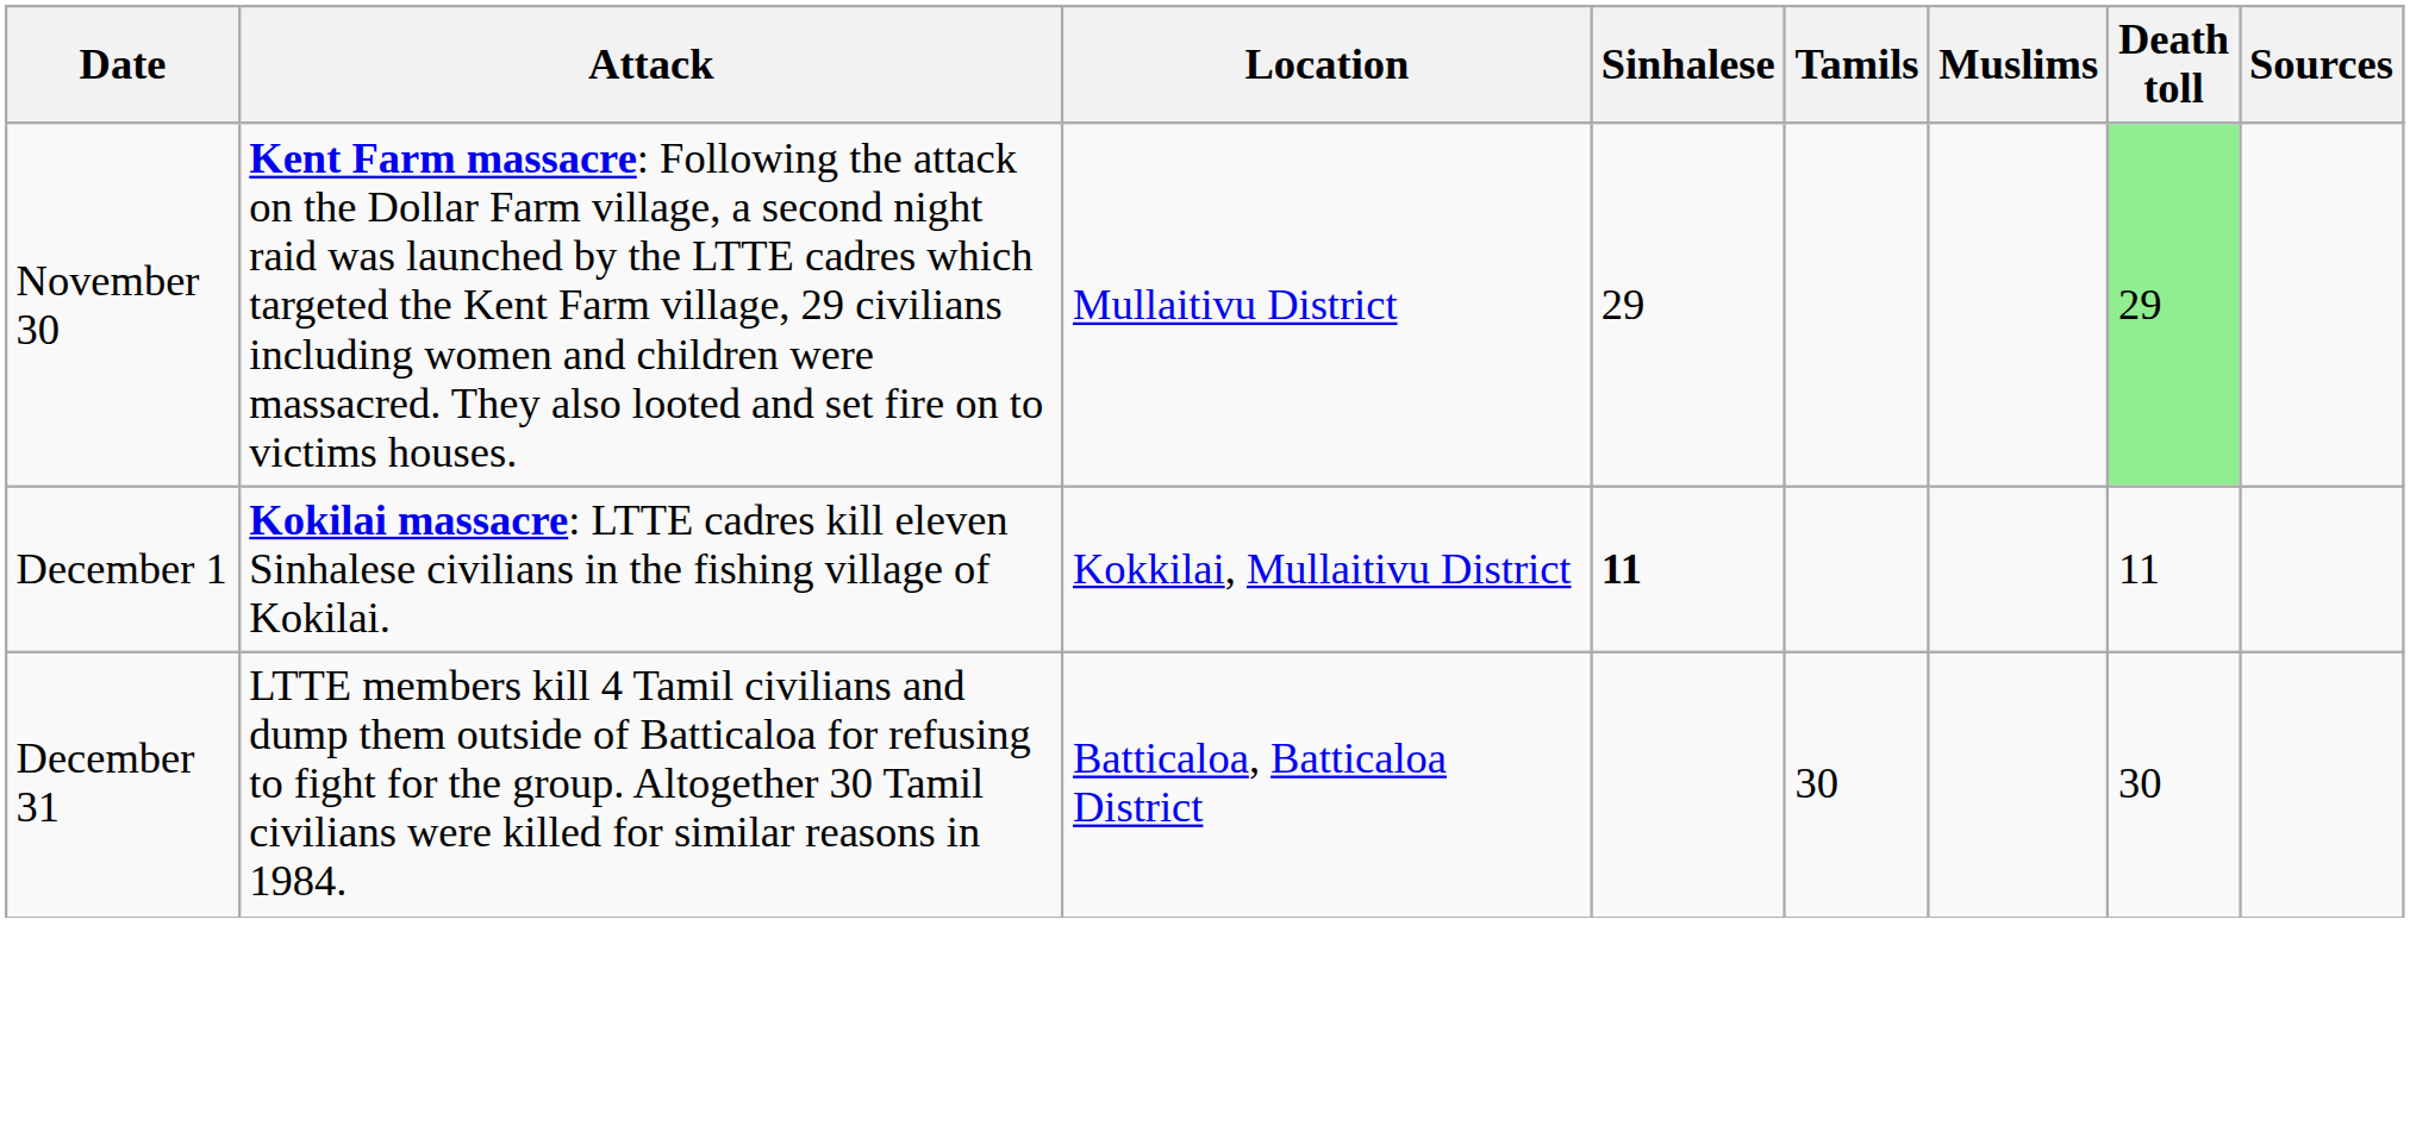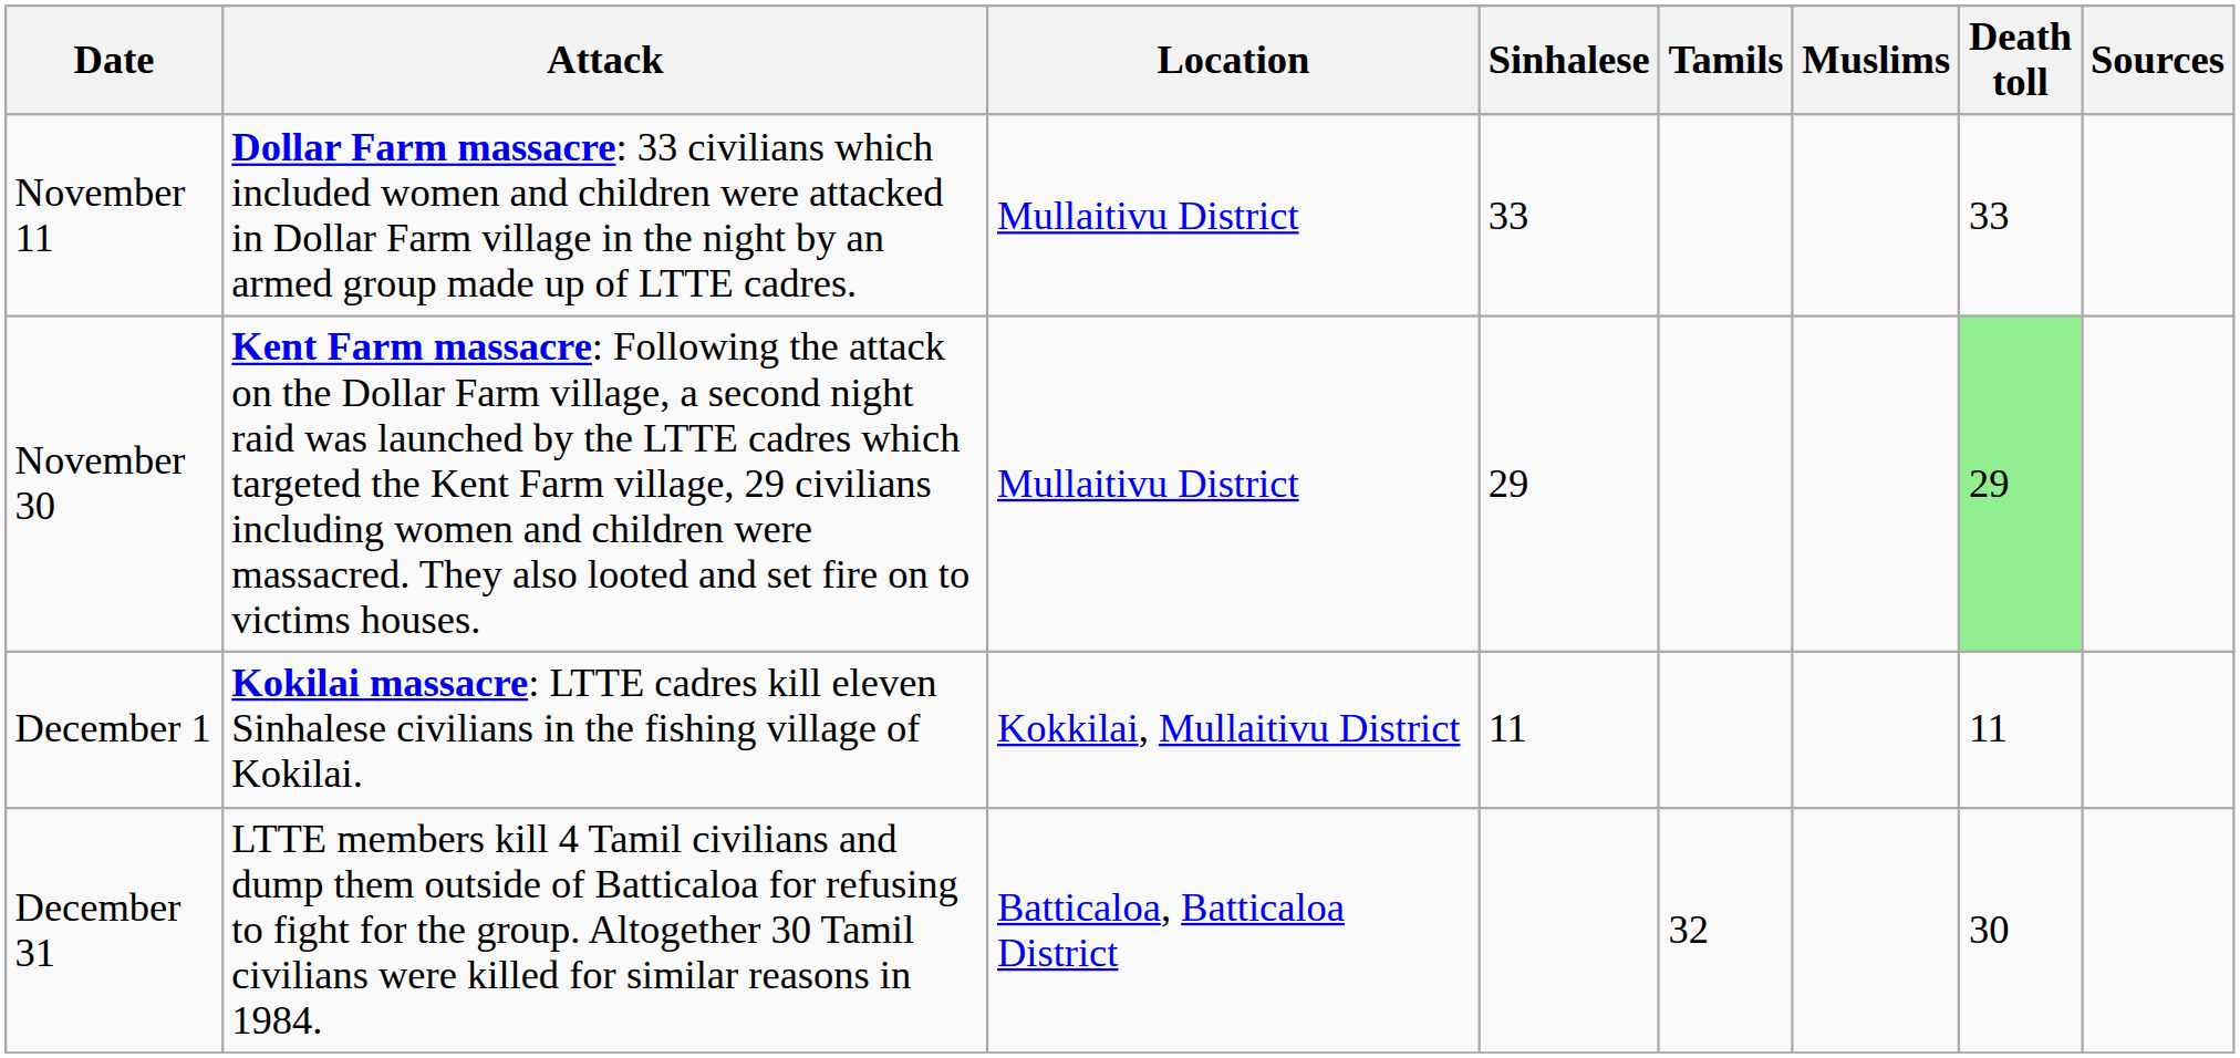+ row: November 11 | Dollar Farm massacre: 33 civilians which included women and children were attacked in Dollar Farm village in the night by an armed group made up of LTTE cadres. | Mullaitivu District | 33 | 33
December 1 | Sinhalese: bold -> normal
December 31 | Tamils: 30 -> 32
